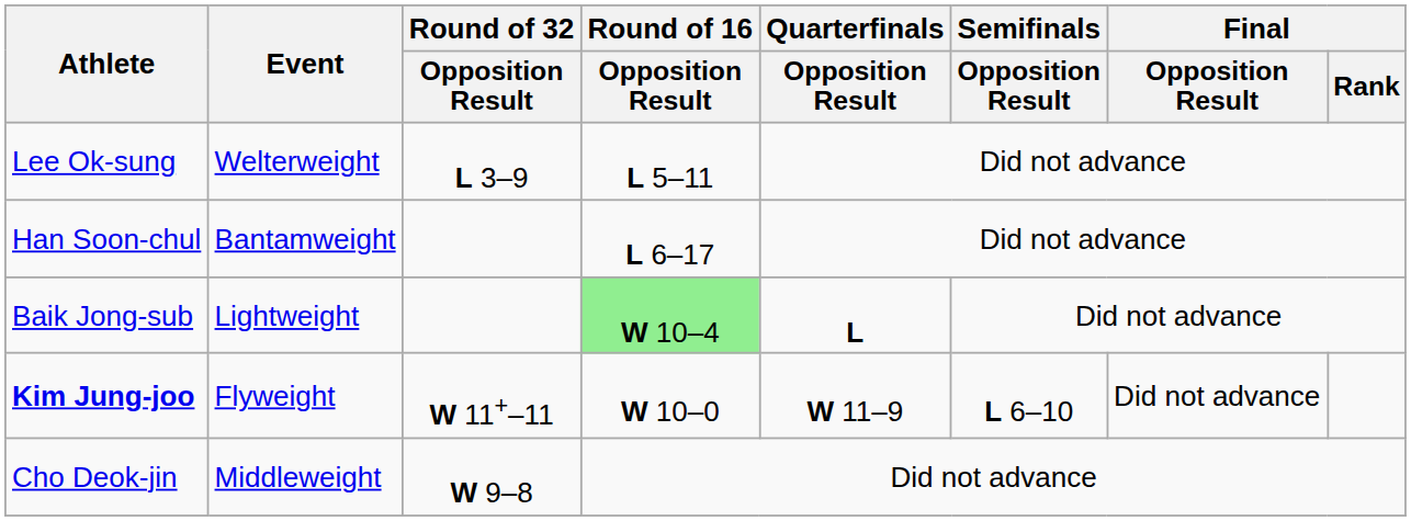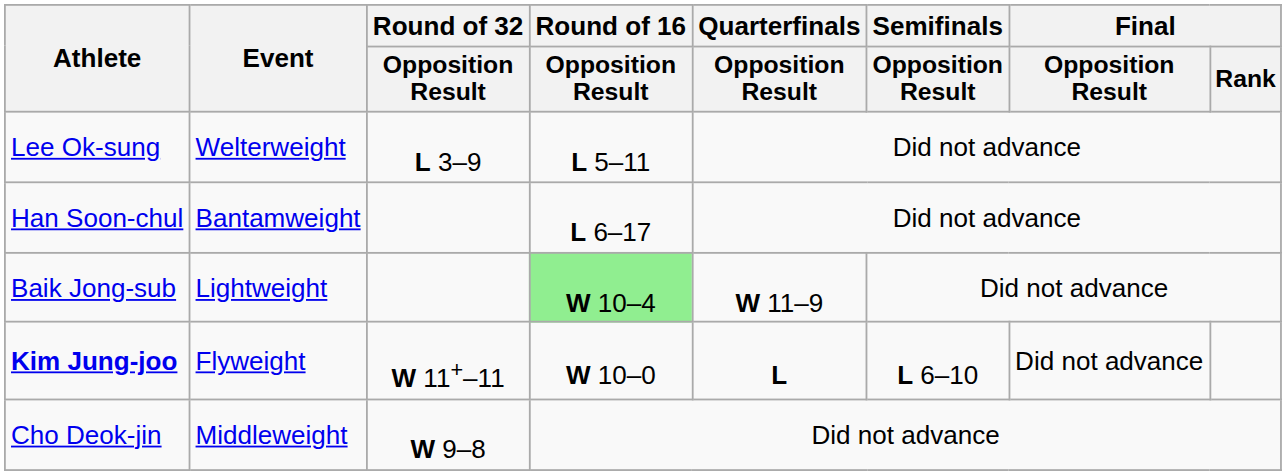Baik Jong-sub | Quarterfinals / Opposition Result: L -> W 11–9
Kim Jung-joo | Quarterfinals / Opposition Result: W 11–9 -> L
